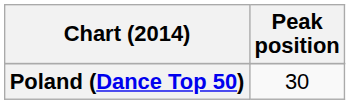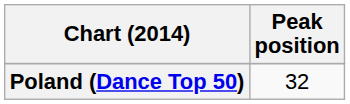Poland (Dance Top 50) | Peak position: 30 -> 32
